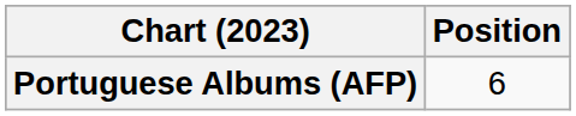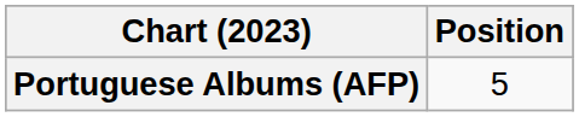Portuguese Albums (AFP) | Position: 6 -> 5
